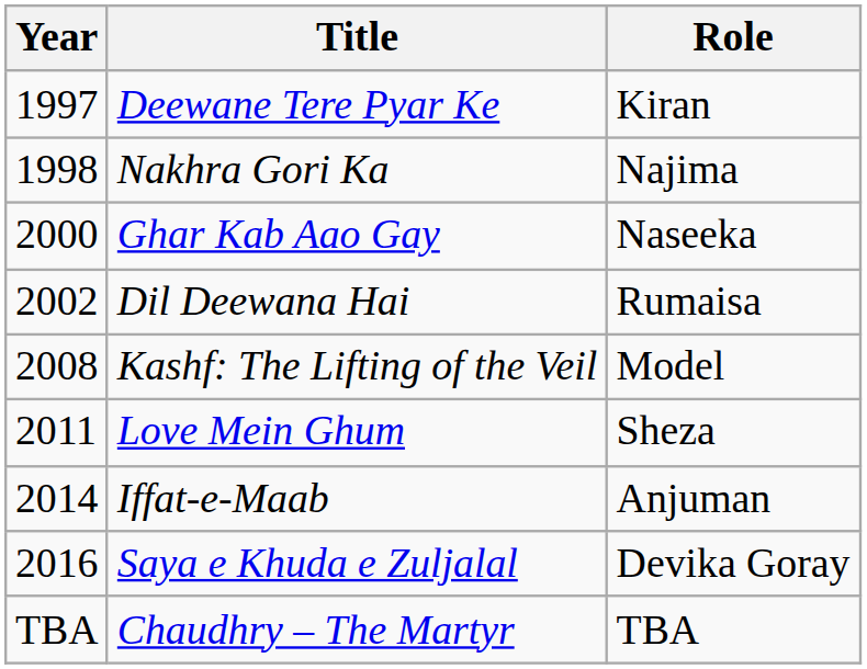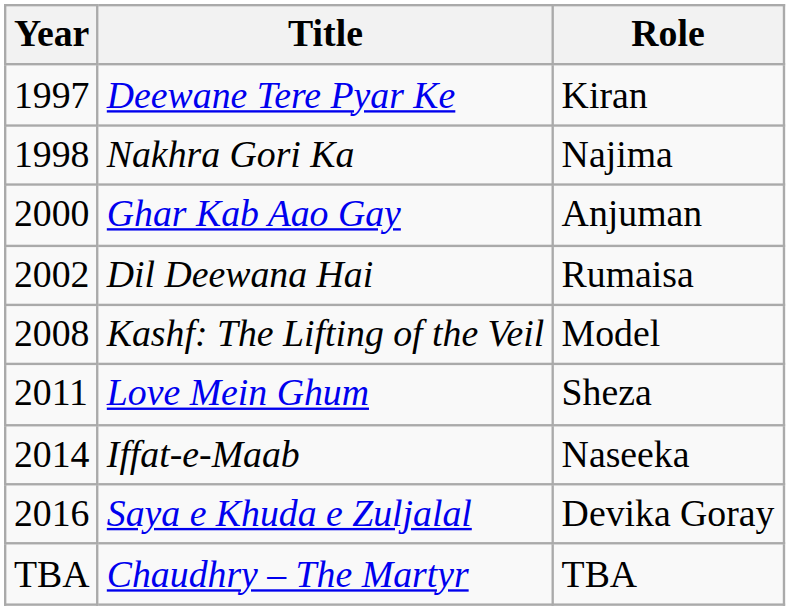Ghar Kab Aao Gay | Role: Naseeka -> Anjuman
Iffat-e-Maab | Role: Anjuman -> Naseeka
